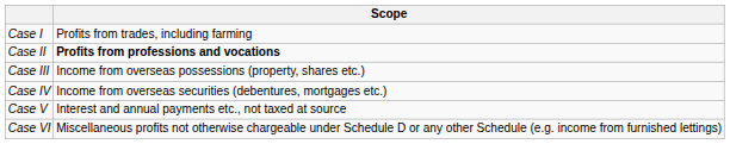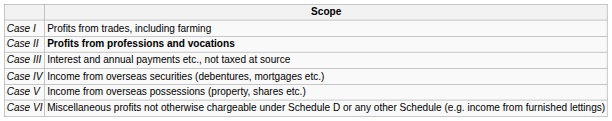Case III | Scope: Income from overseas possessions (property, shares etc.) -> Interest and annual payments etc., not taxed at source
Case V | Scope: Interest and annual payments etc., not taxed at source -> Income from overseas possessions (property, shares etc.)
